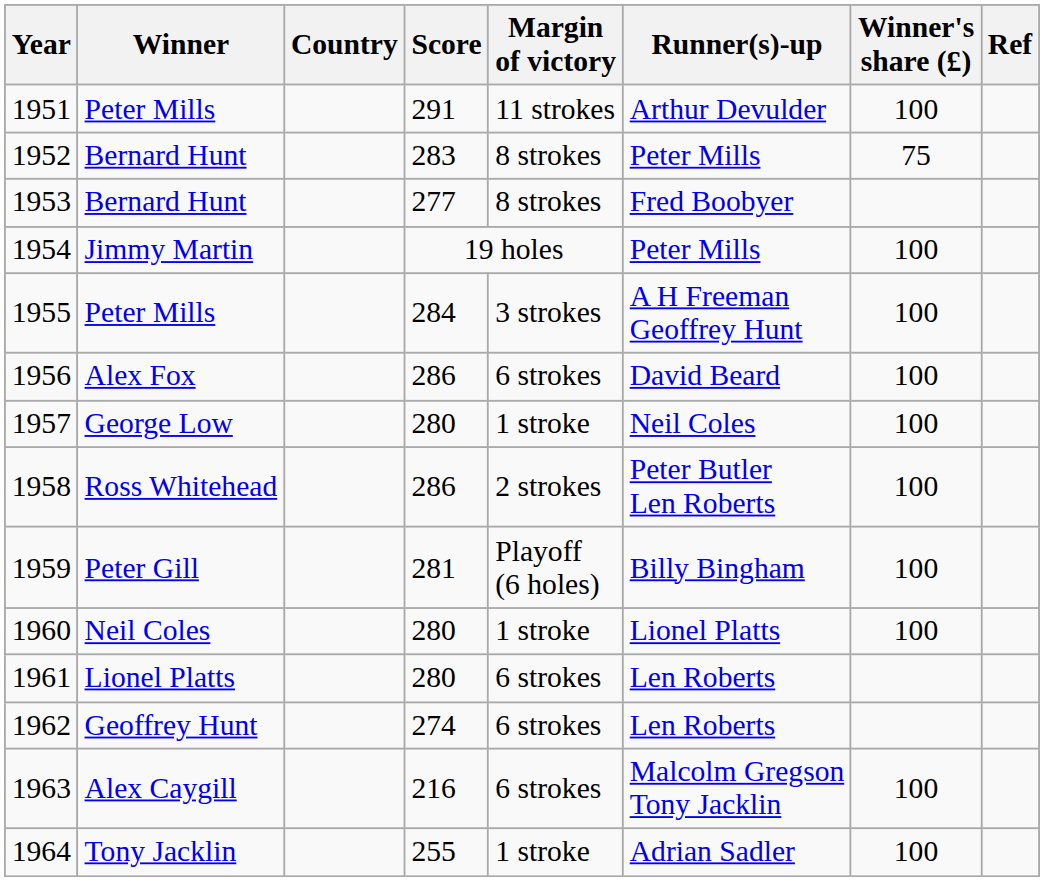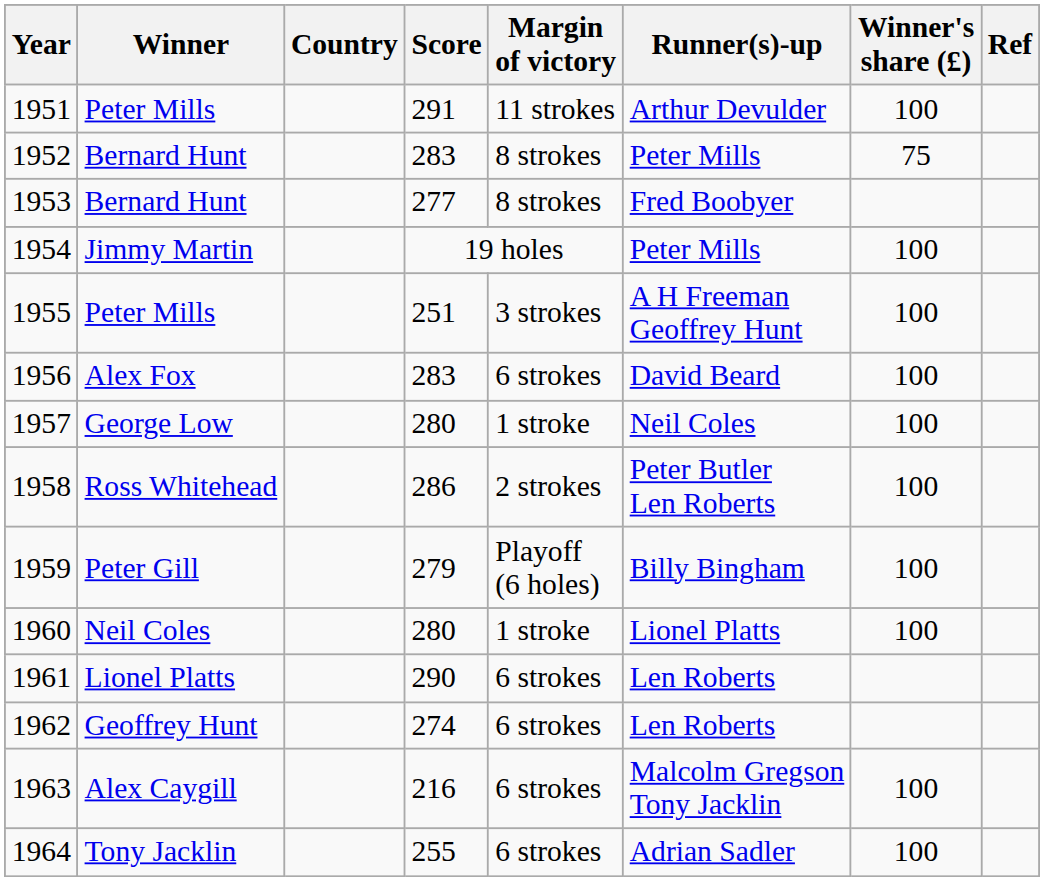1955 | Score: 284 -> 251
1956 | Score: 286 -> 283
1959 | Score: 281 -> 279
1961 | Score: 280 -> 290
1964 | Margin of victory: 1 stroke -> 6 strokes
